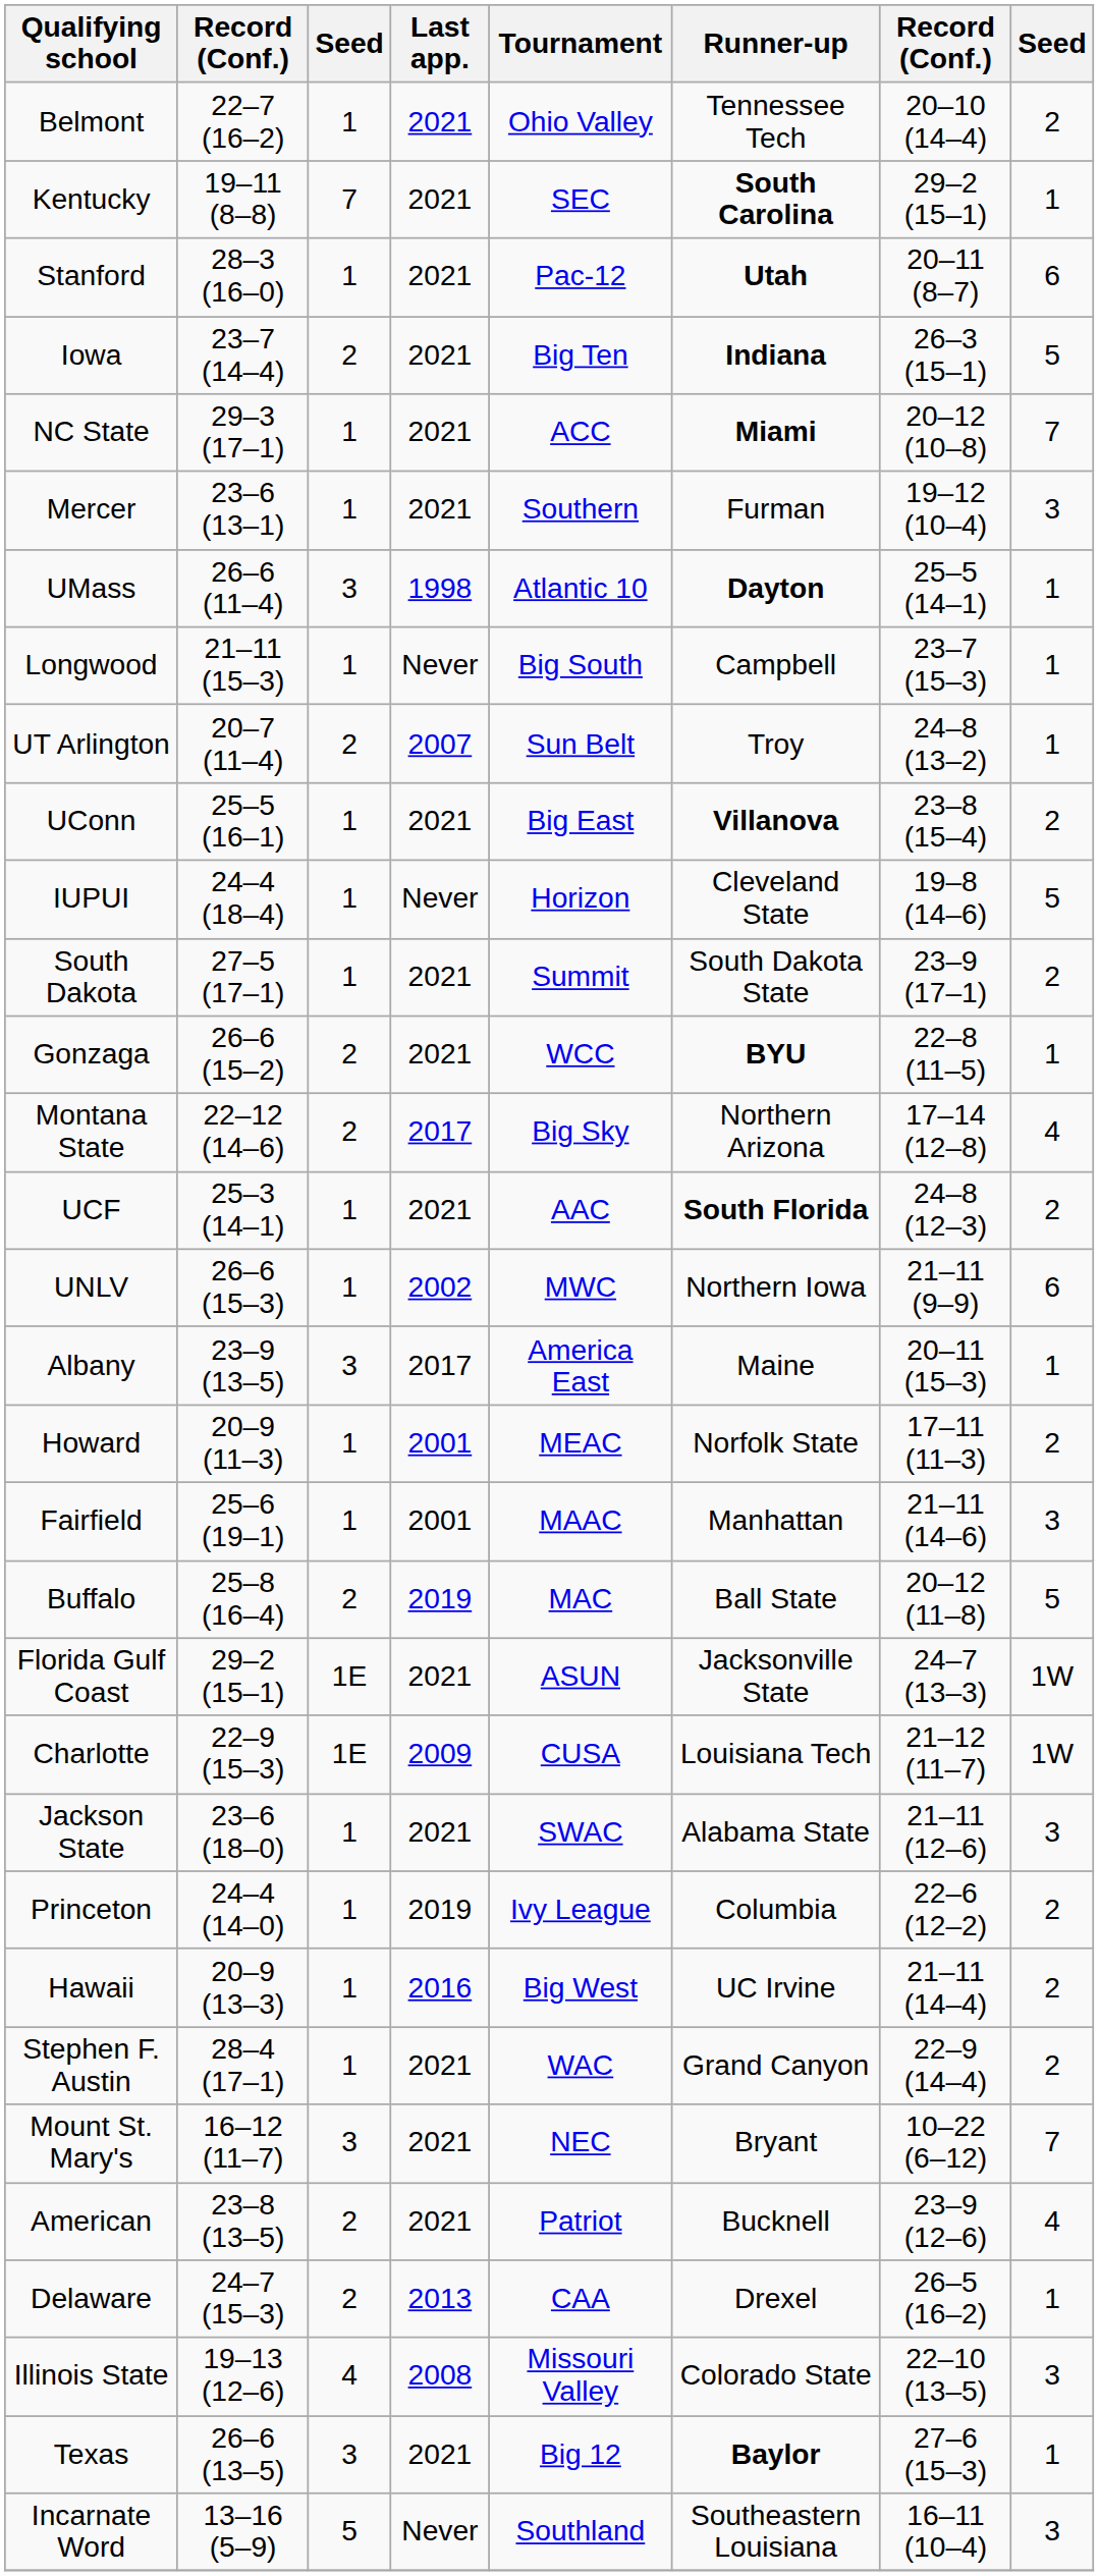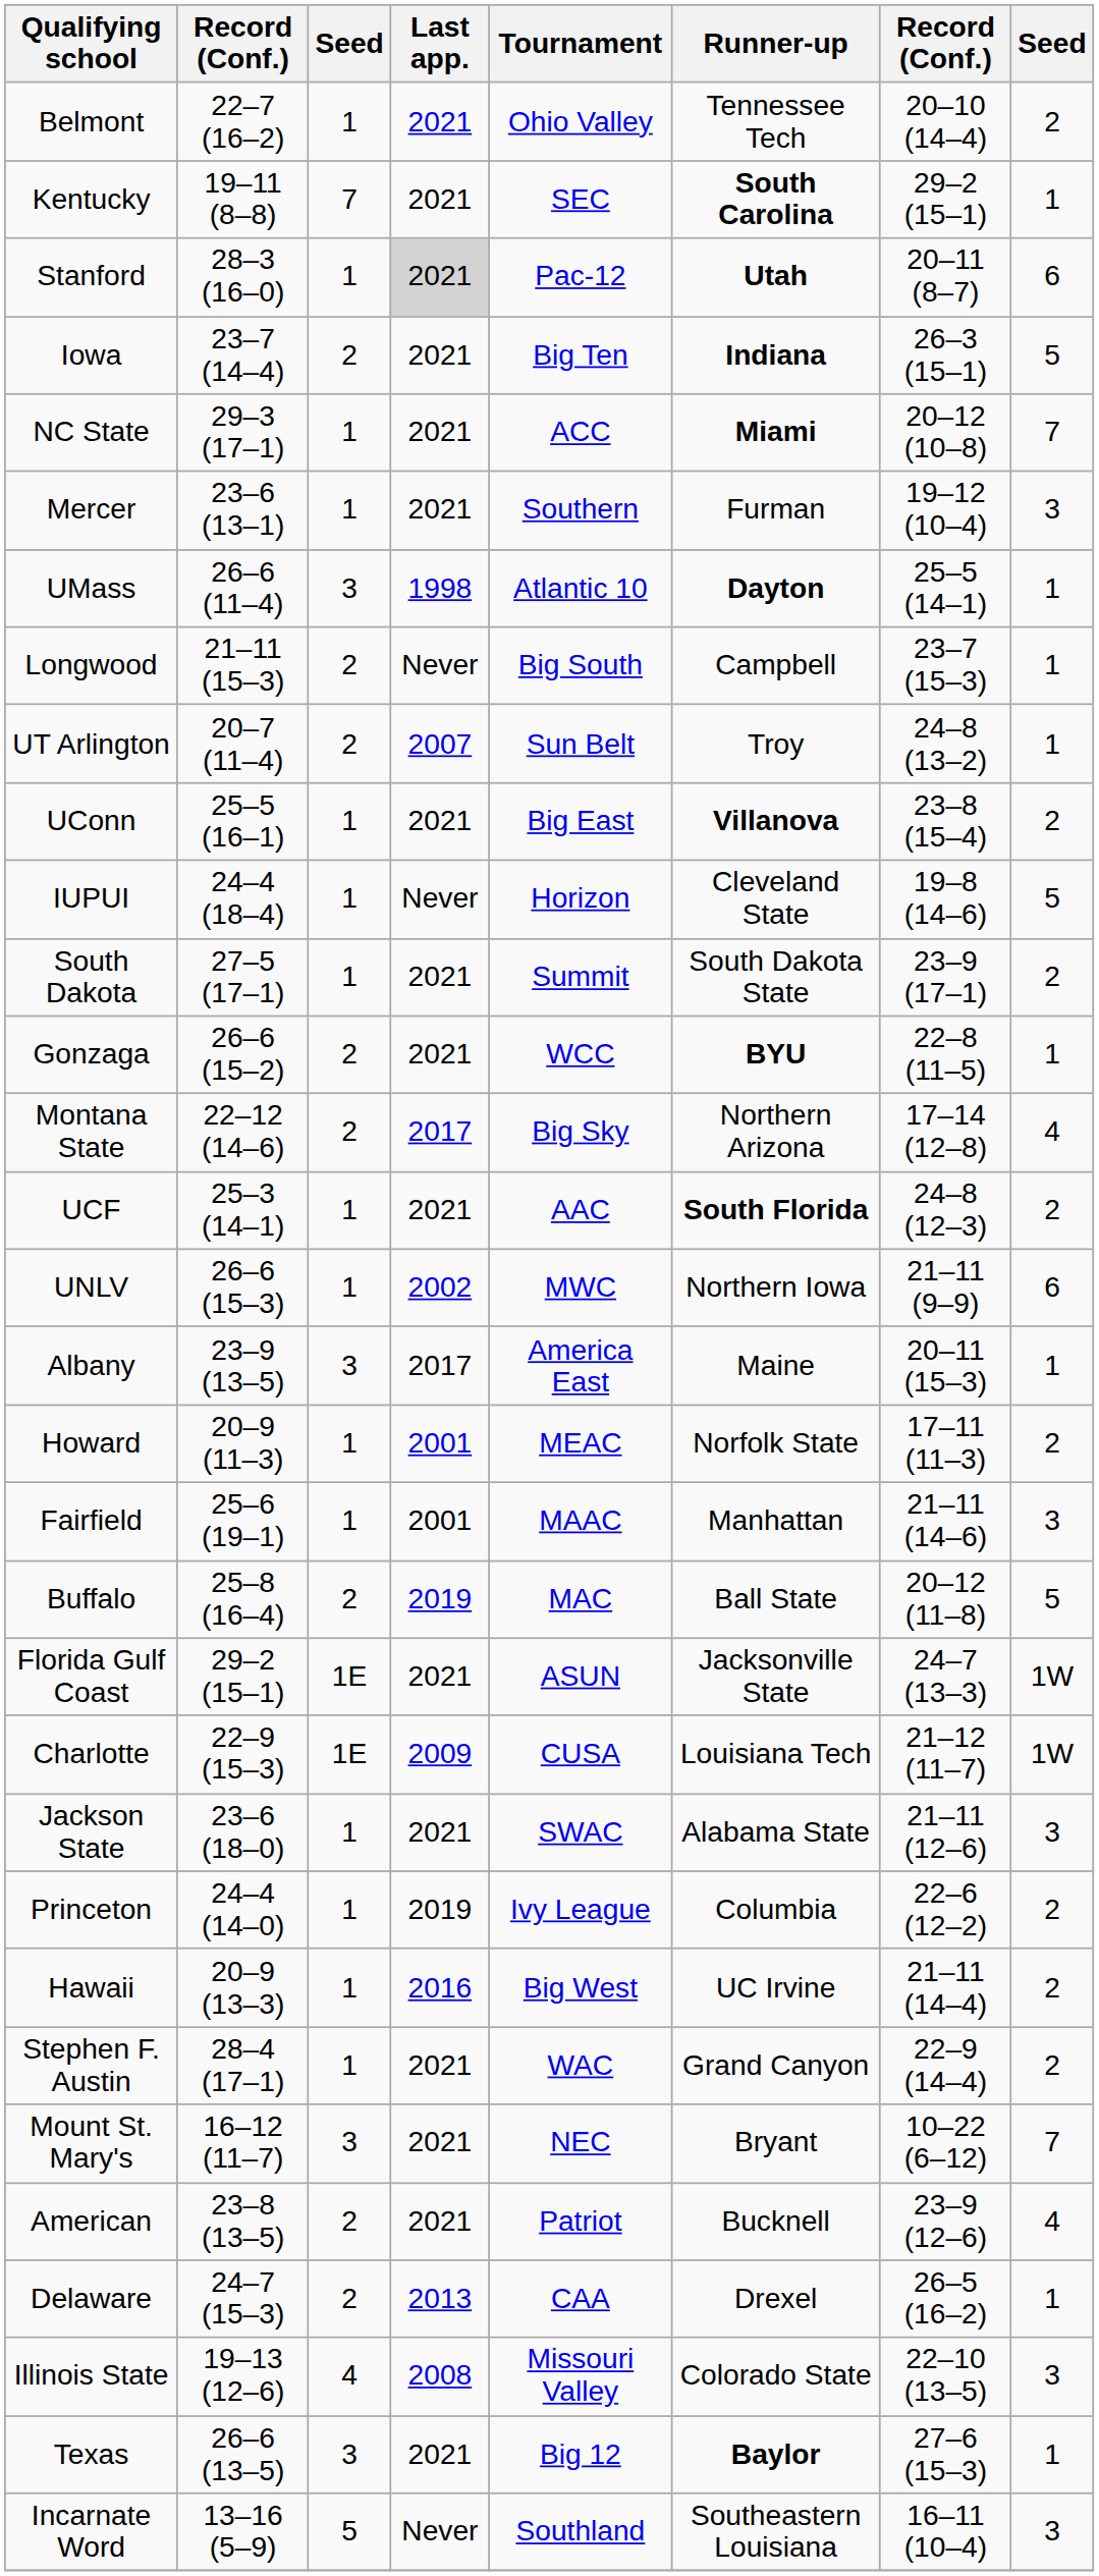Stanford | Last app.: no background -> lightgrey background
Longwood | column 3: 1 -> 2
